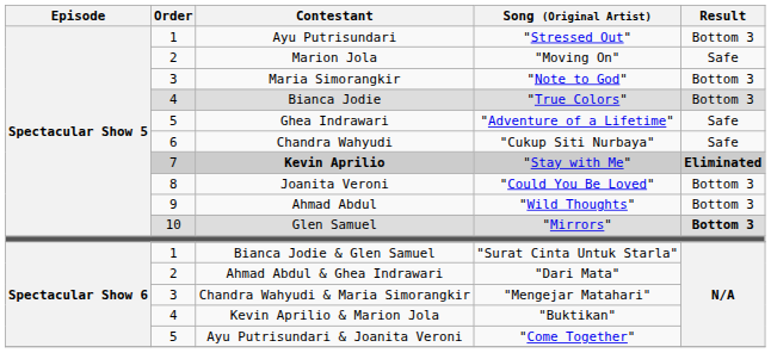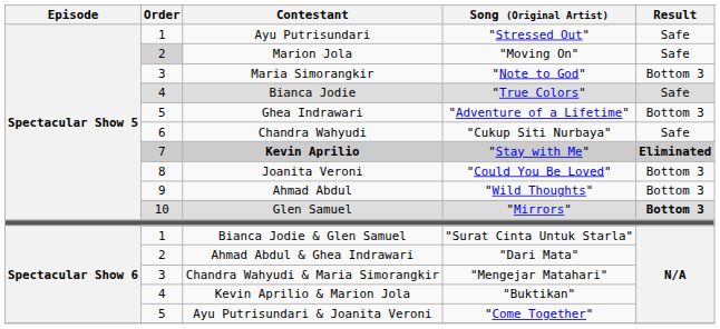Ayu Putrisundari | Result: Bottom 3 -> Safe
Marion Jola | Order: no background -> lightgrey background
Bianca Jodie | Result: Bottom 3 -> Safe
Ghea Indrawari | Result: Safe -> Bottom 3
